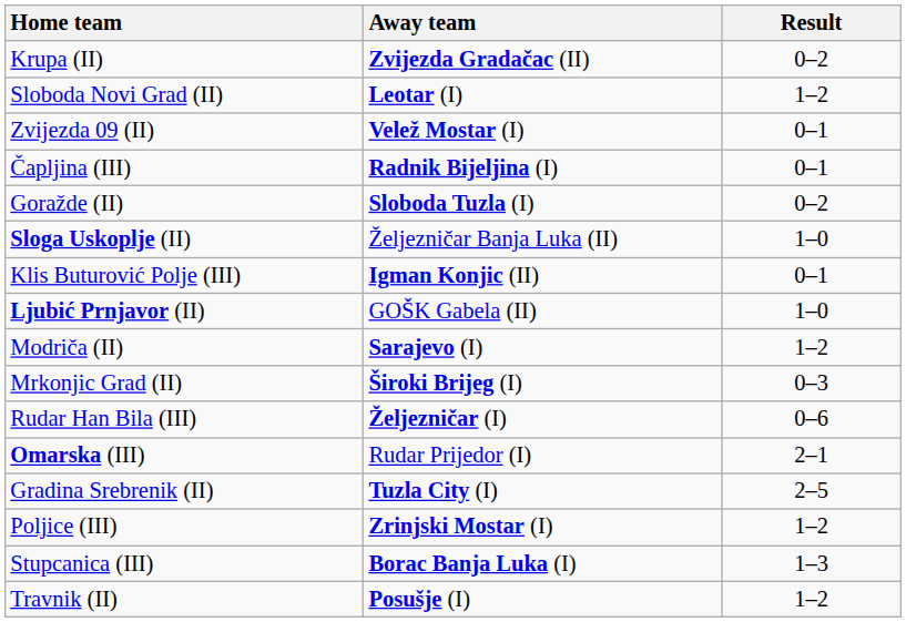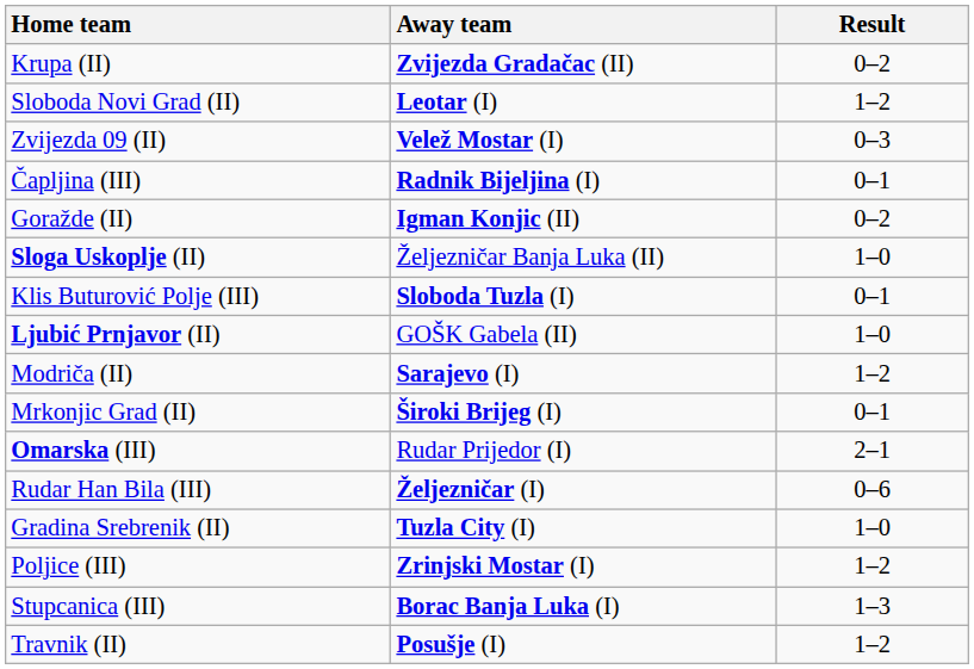Zvijezda 09 (II) | Result: 0–1 -> 0–3
Goražde (II) | Away team: Sloboda Tuzla (I) -> Igman Konjic (II)
Klis Buturović Polje (III) | Away team: Igman Konjic (II) -> Sloboda Tuzla (I)
Mrkonjic Grad (II) | Result: 0–3 -> 0–1
rows swapped: Omarska (III) <-> Rudar Han Bila (III)
Gradina Srebrenik (II) | Result: 2–5 -> 1–0
